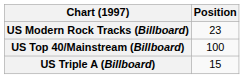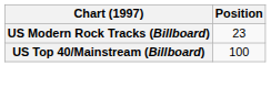- row: US Triple A (Billboard) | 15
